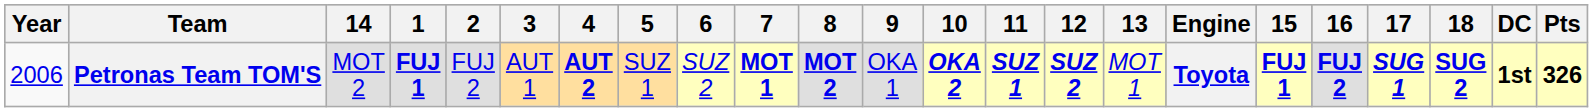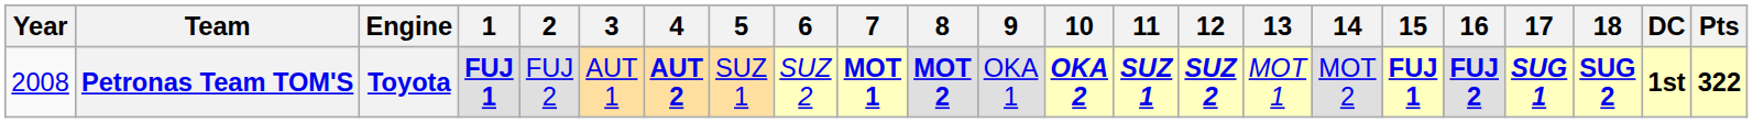columns swapped: Engine <-> 14
Petronas Team TOM'S | Year: 2006 -> 2008
Petronas Team TOM'S | Pts: 326 -> 322
